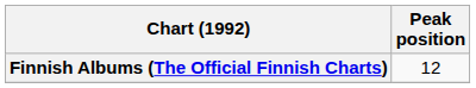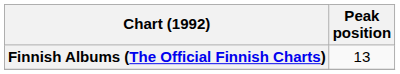Finnish Albums (The Official Finnish Charts) | Peak position: 12 -> 13
